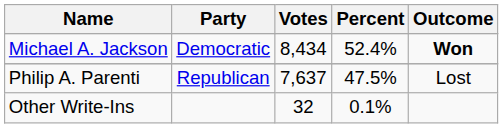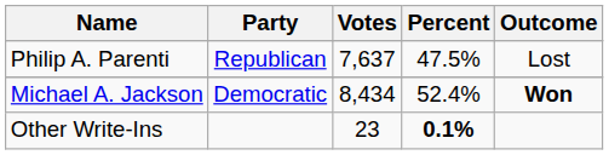rows swapped: Michael A. Jackson <-> Philip A. Parenti
Other Write-Ins | Votes: 32 -> 23
Other Write-Ins | Percent: normal -> bold
